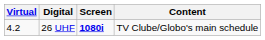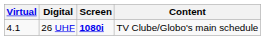26 UHF | Virtual: 4.2 -> 4.1
